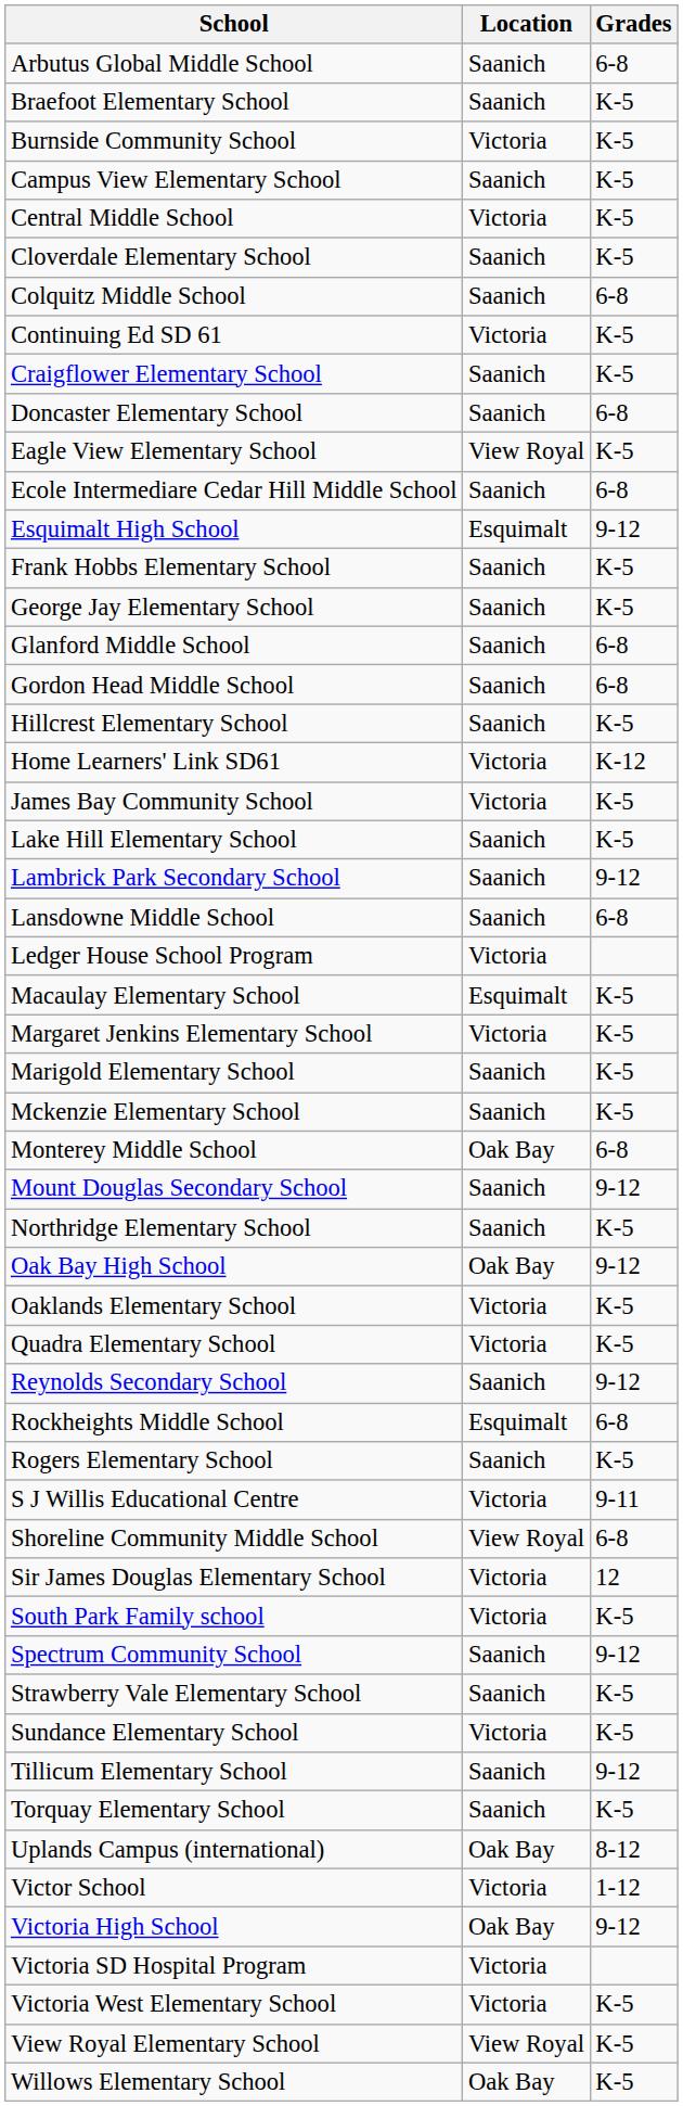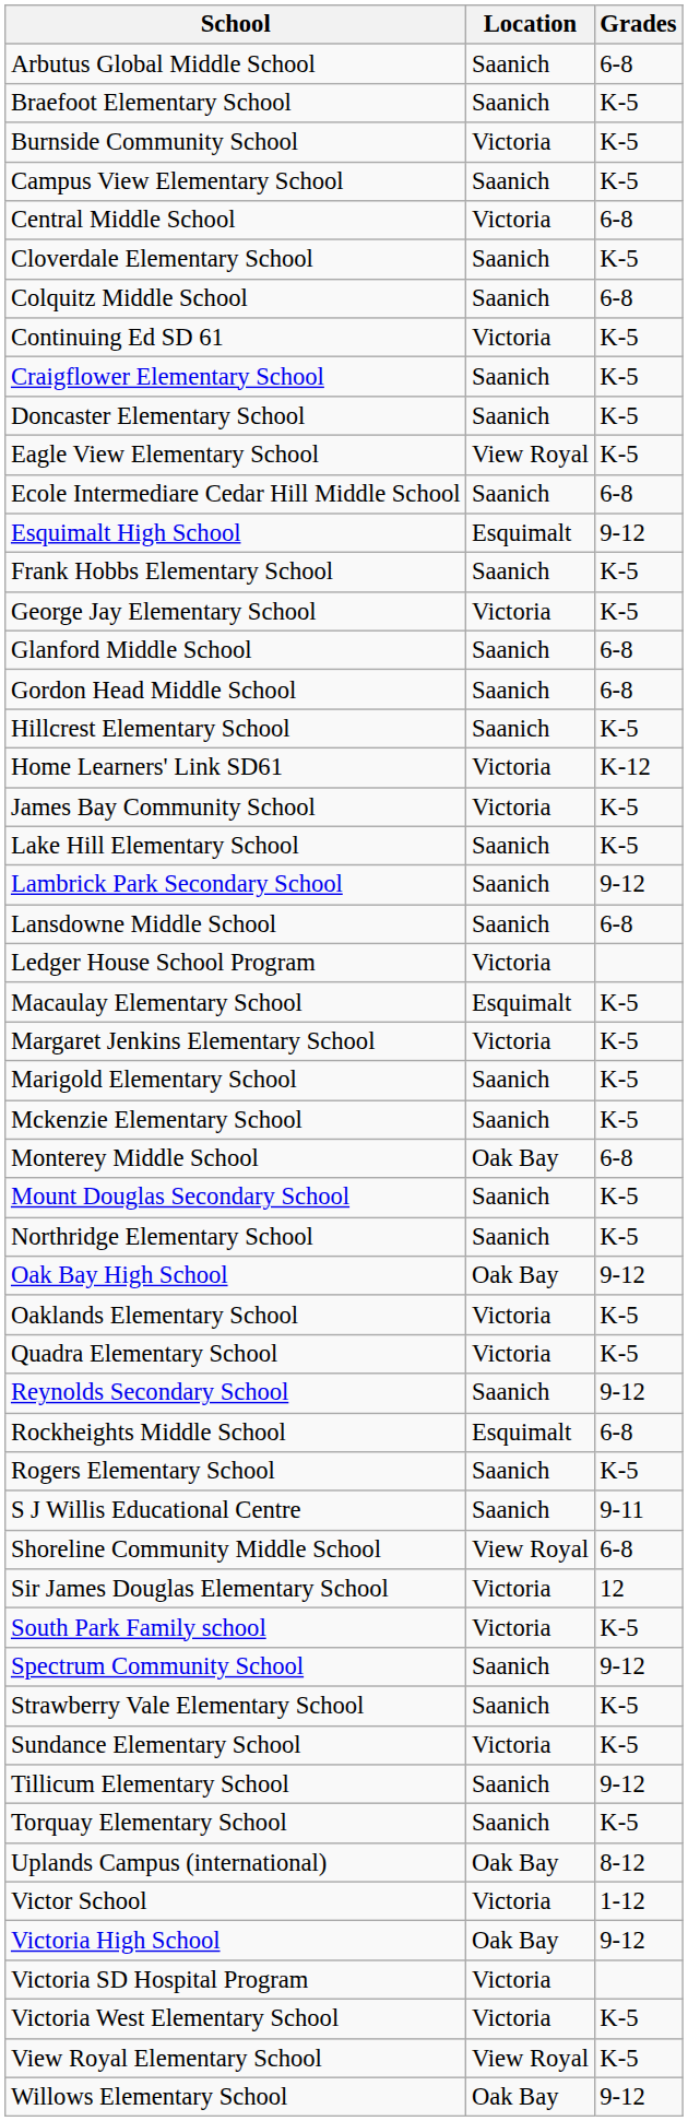Central Middle School | Grades: K-5 -> 6-8
Doncaster Elementary School | Grades: 6-8 -> K-5
George Jay Elementary School | Location: Saanich -> Victoria
Mount Douglas Secondary School | Grades: 9-12 -> K-5
S J Willis Educational Centre | Location: Victoria -> Saanich
Willows Elementary School | Grades: K-5 -> 9-12
